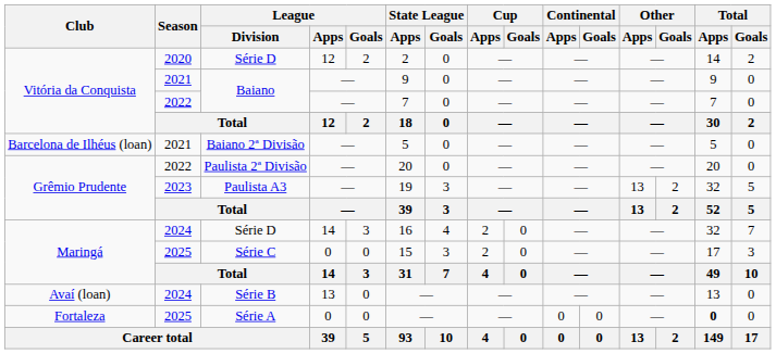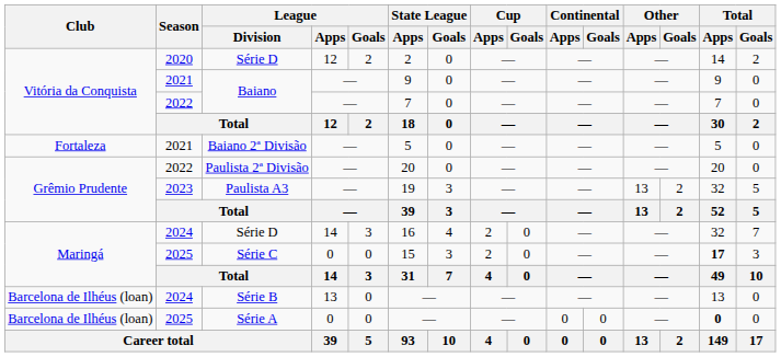Baiano 2ª Divisão | Club: Barcelona de Ilhéus (loan) -> Fortaleza
Série C | Total / Apps: normal -> bold
Série B | Club: Avaí (loan) -> Barcelona de Ilhéus (loan)
Série A | Club: Fortaleza -> Barcelona de Ilhéus (loan)
